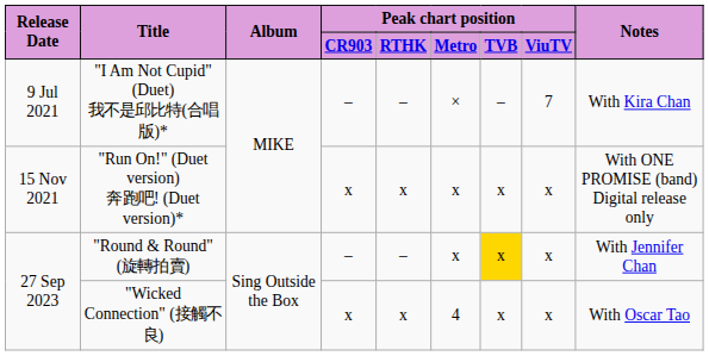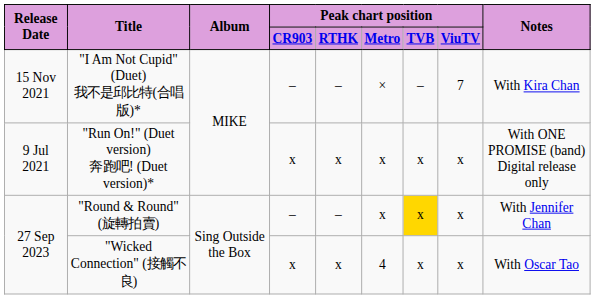"I Am Not Cupid" (Duet) 我不是邱比特(合唱版)* | Release Date: 9 Jul 2021 -> 15 Nov 2021
"Run On!" (Duet version) 奔跑吧! (Duet version)* | Release Date: 15 Nov 2021 -> 9 Jul 2021
